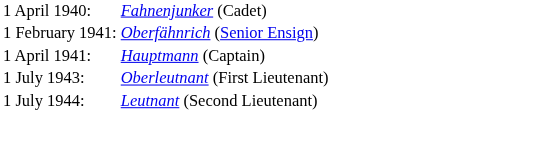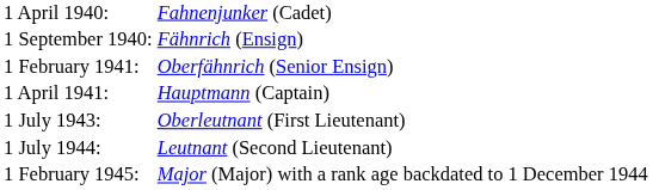+ row: 1 September 1940: | Fähnrich (Ensign)
+ row: 1 February 1945: | Major (Major) with a rank age backdated to 1 December 1944
